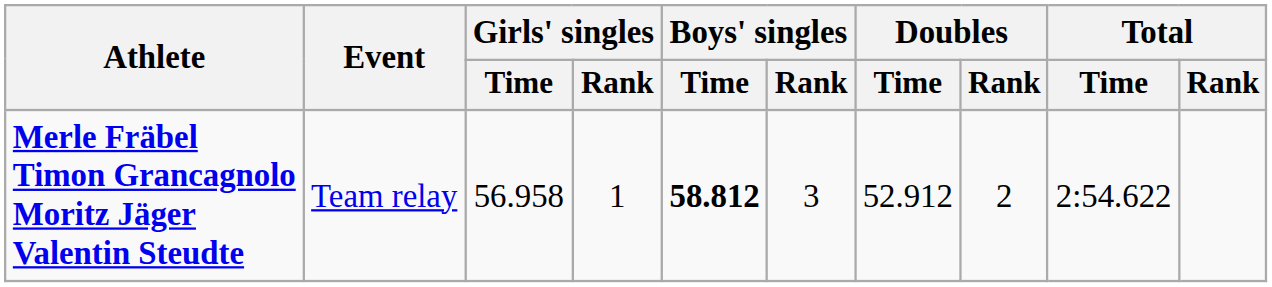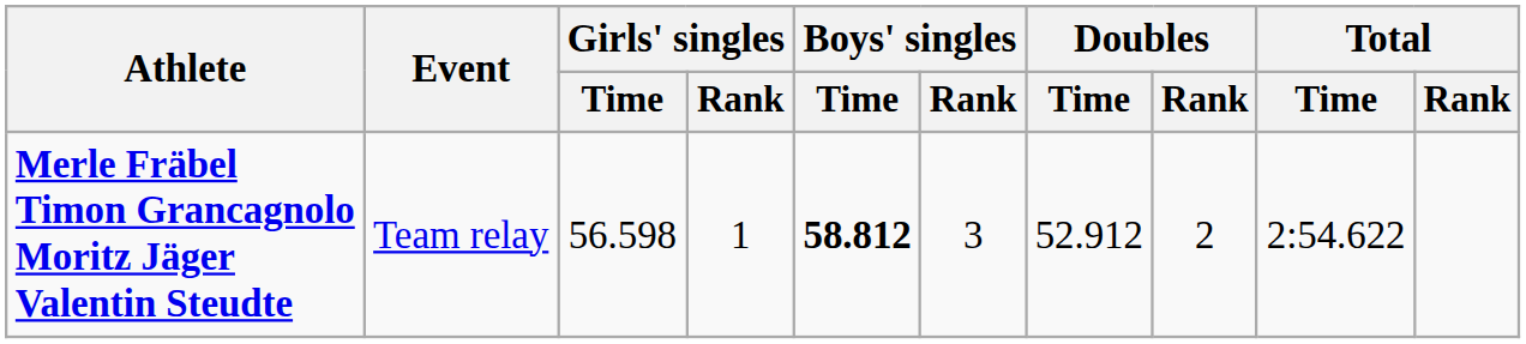Merle Fräbel Timon Grancagnolo Moritz Jäger Valentin Steudte | Girls' singles / Time: 56.958 -> 56.598
